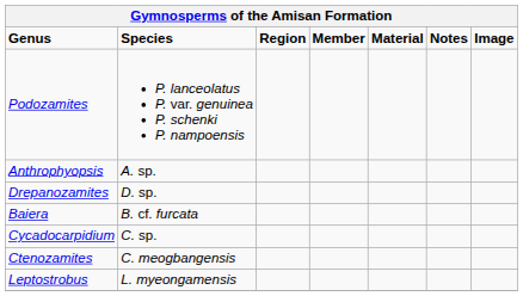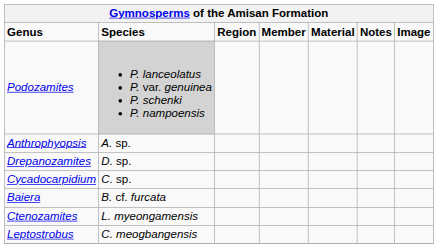Podozamites | Species: no background -> lightgrey background
rows swapped: Baiera <-> Cycadocarpidium
Ctenozamites | Species: C. meogbangensis -> L. myeongamensis
Leptostrobus | Species: L. myeongamensis -> C. meogbangensis
